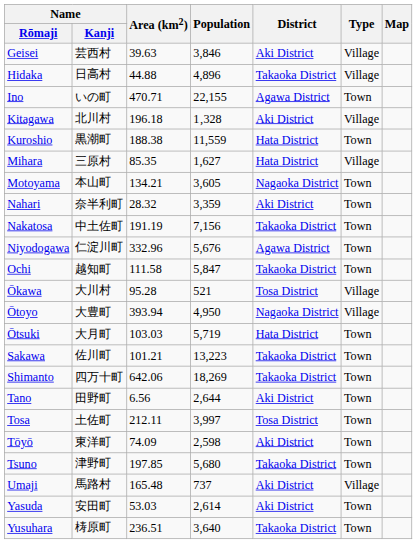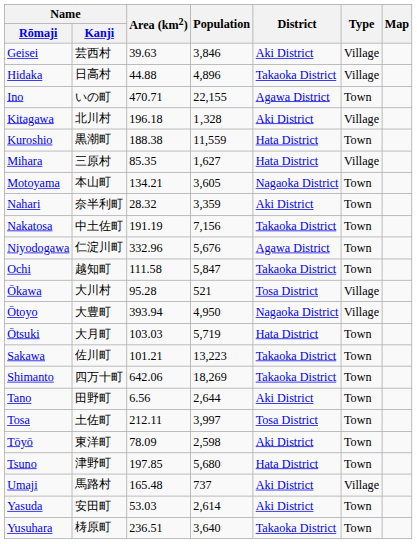Tōyō | Area (km2): 74.09 -> 78.09
Tsuno | District: Takaoka District -> Hata District
